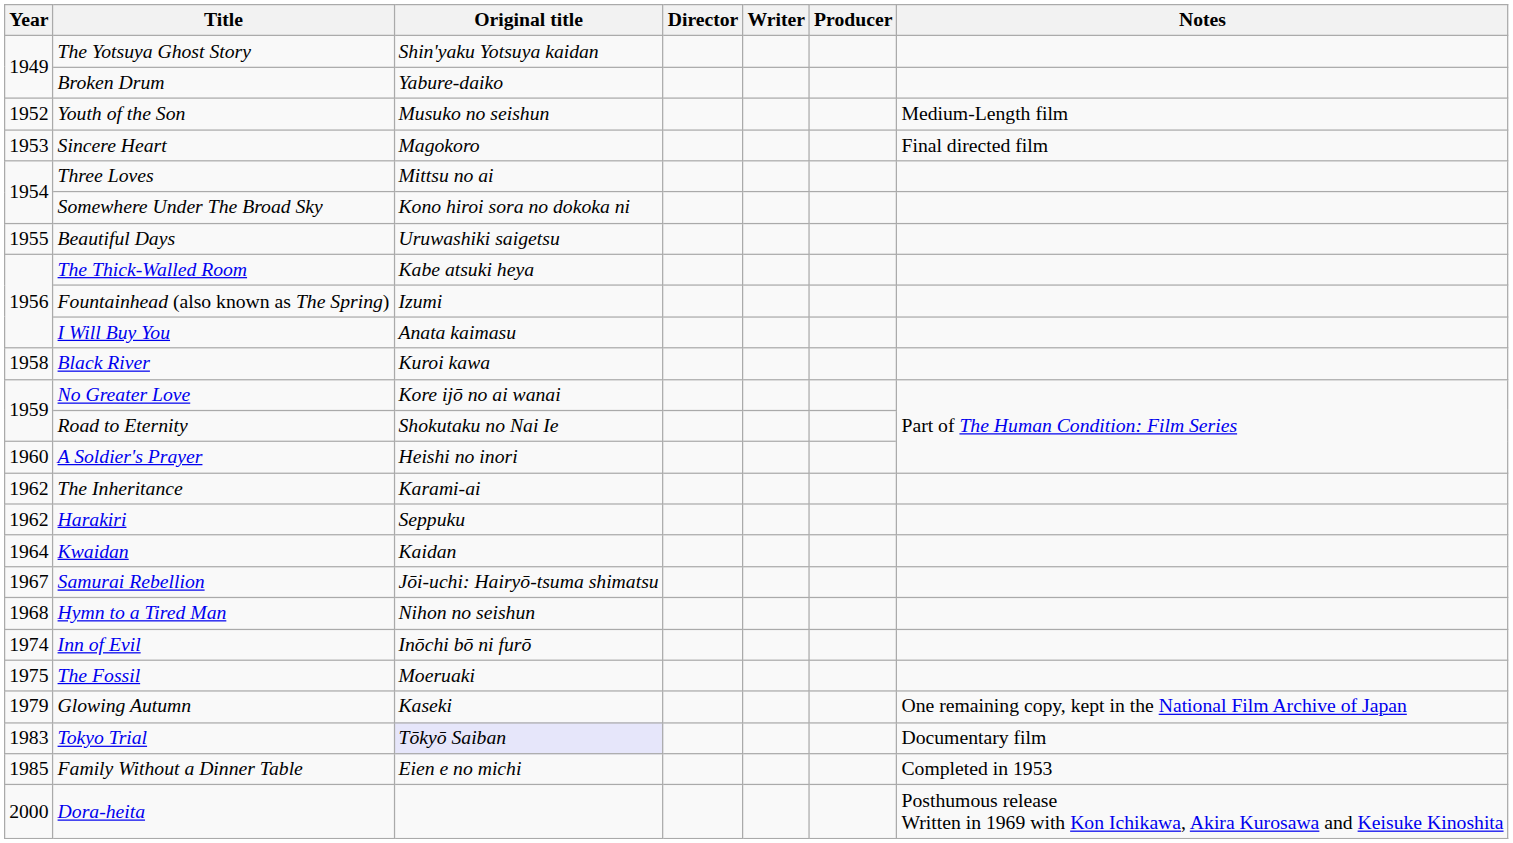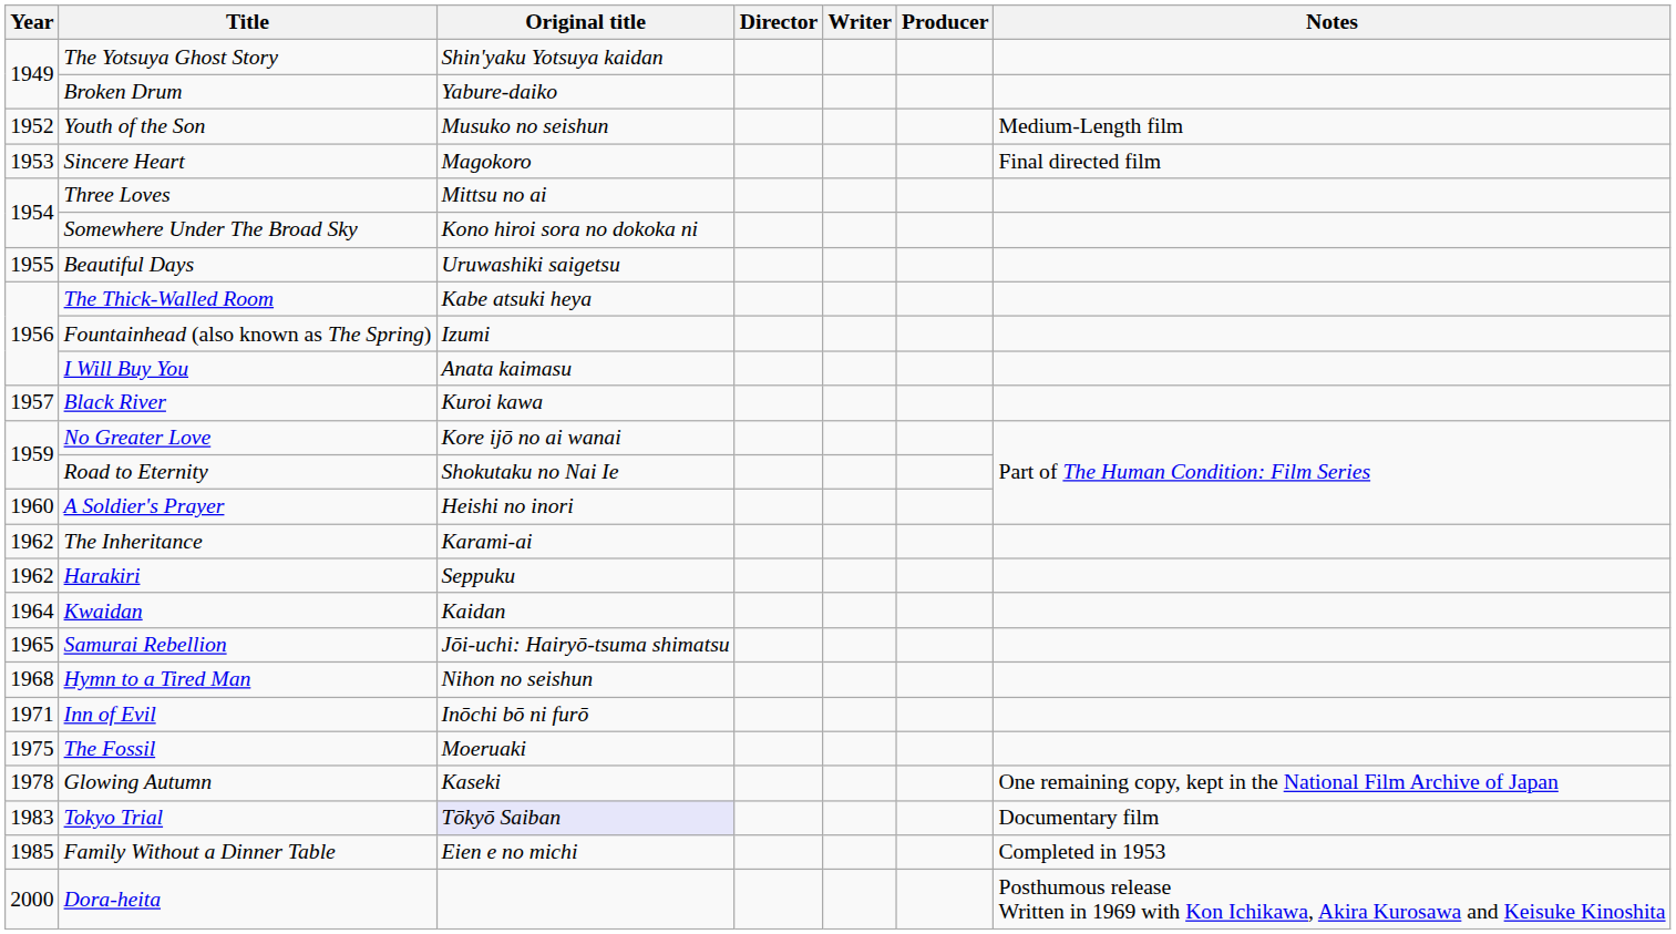Black River | Year: 1958 -> 1957
Samurai Rebellion | Year: 1967 -> 1965
Inn of Evil | Year: 1974 -> 1971
Glowing Autumn | Year: 1979 -> 1978
